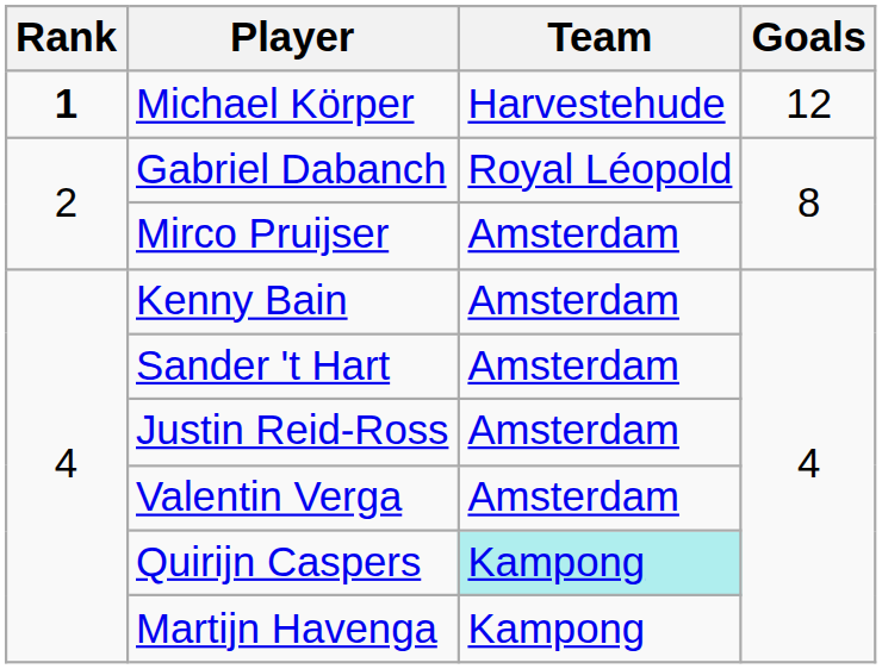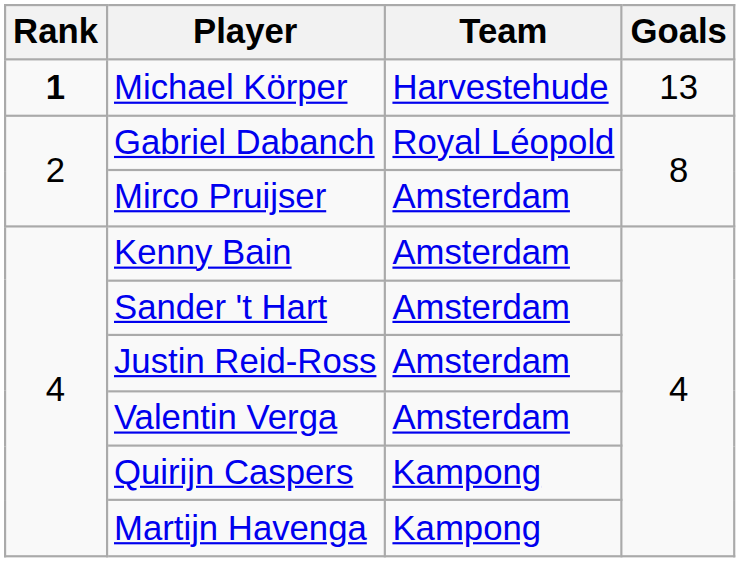Michael Körper | Goals: 12 -> 13
Quirijn Caspers | Team: paleturquoise background -> no background
